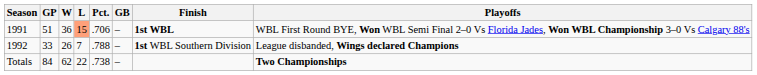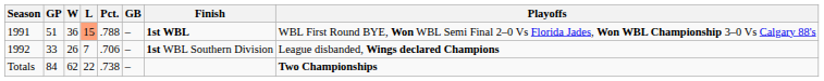1991 | Pct.: .706 -> .788
1992 | Pct.: .788 -> .706
